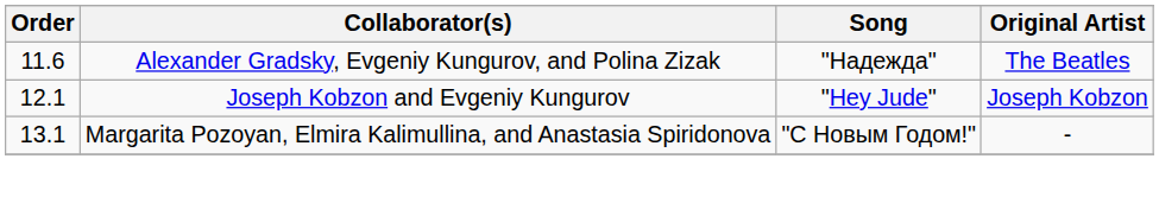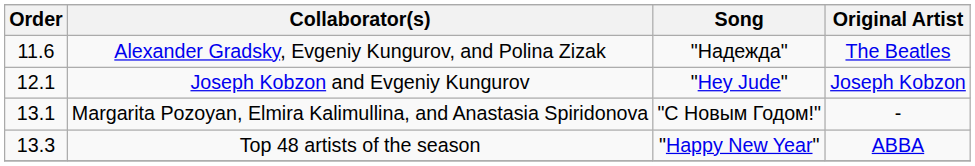+ row: 13.3 | Top 48 artists of the season | "Happy New Year" | ABBA
